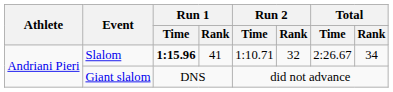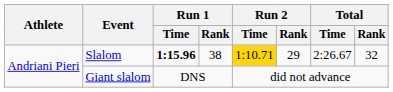Slalom | Run 1 / Rank: 41 -> 38
Slalom | Run 2 / Time: no background -> gold background
Slalom | Run 2 / Rank: 32 -> 29
Slalom | Total / Rank: 34 -> 32
